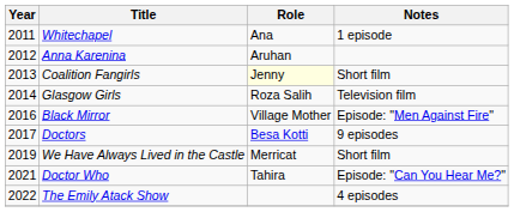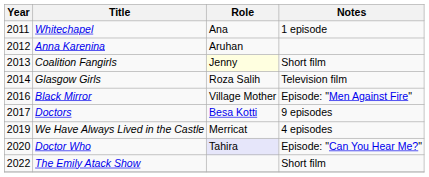We Have Always Lived in the Castle | Notes: Short film -> 4 episodes
Doctor Who | Year: 2021 -> 2020
Doctor Who | Role: no background -> lavender background
The Emily Atack Show | Notes: 4 episodes -> Short film
